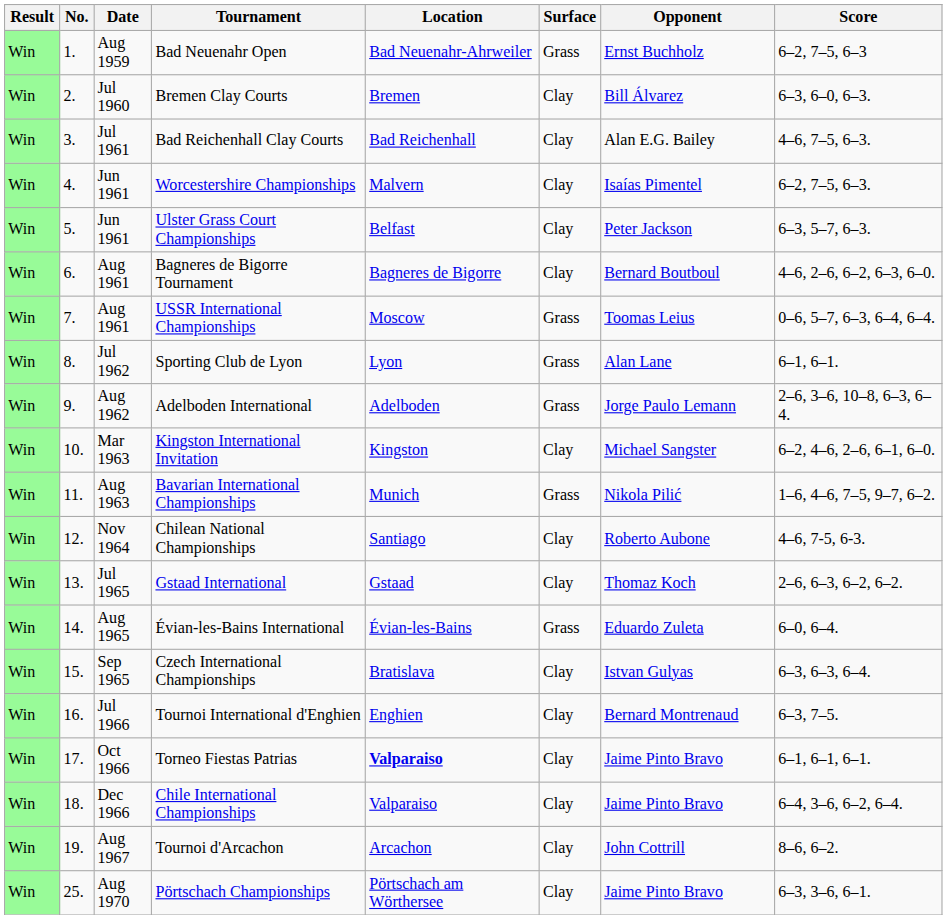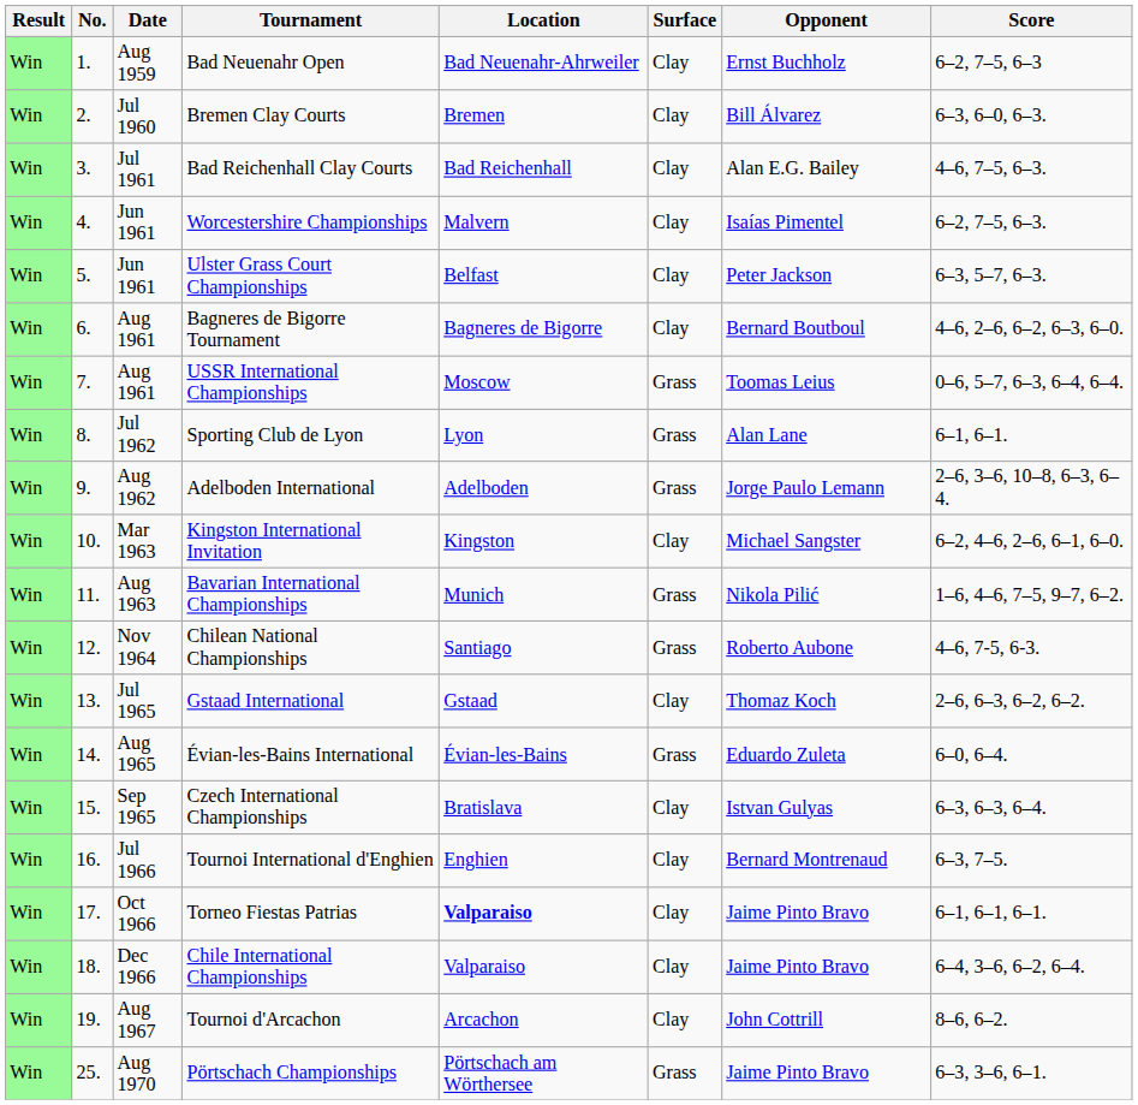Bad Neuenahr Open | Surface: Grass -> Clay
Chilean National Championships | Surface: Clay -> Grass
Pörtschach Championships | Surface: Clay -> Grass
